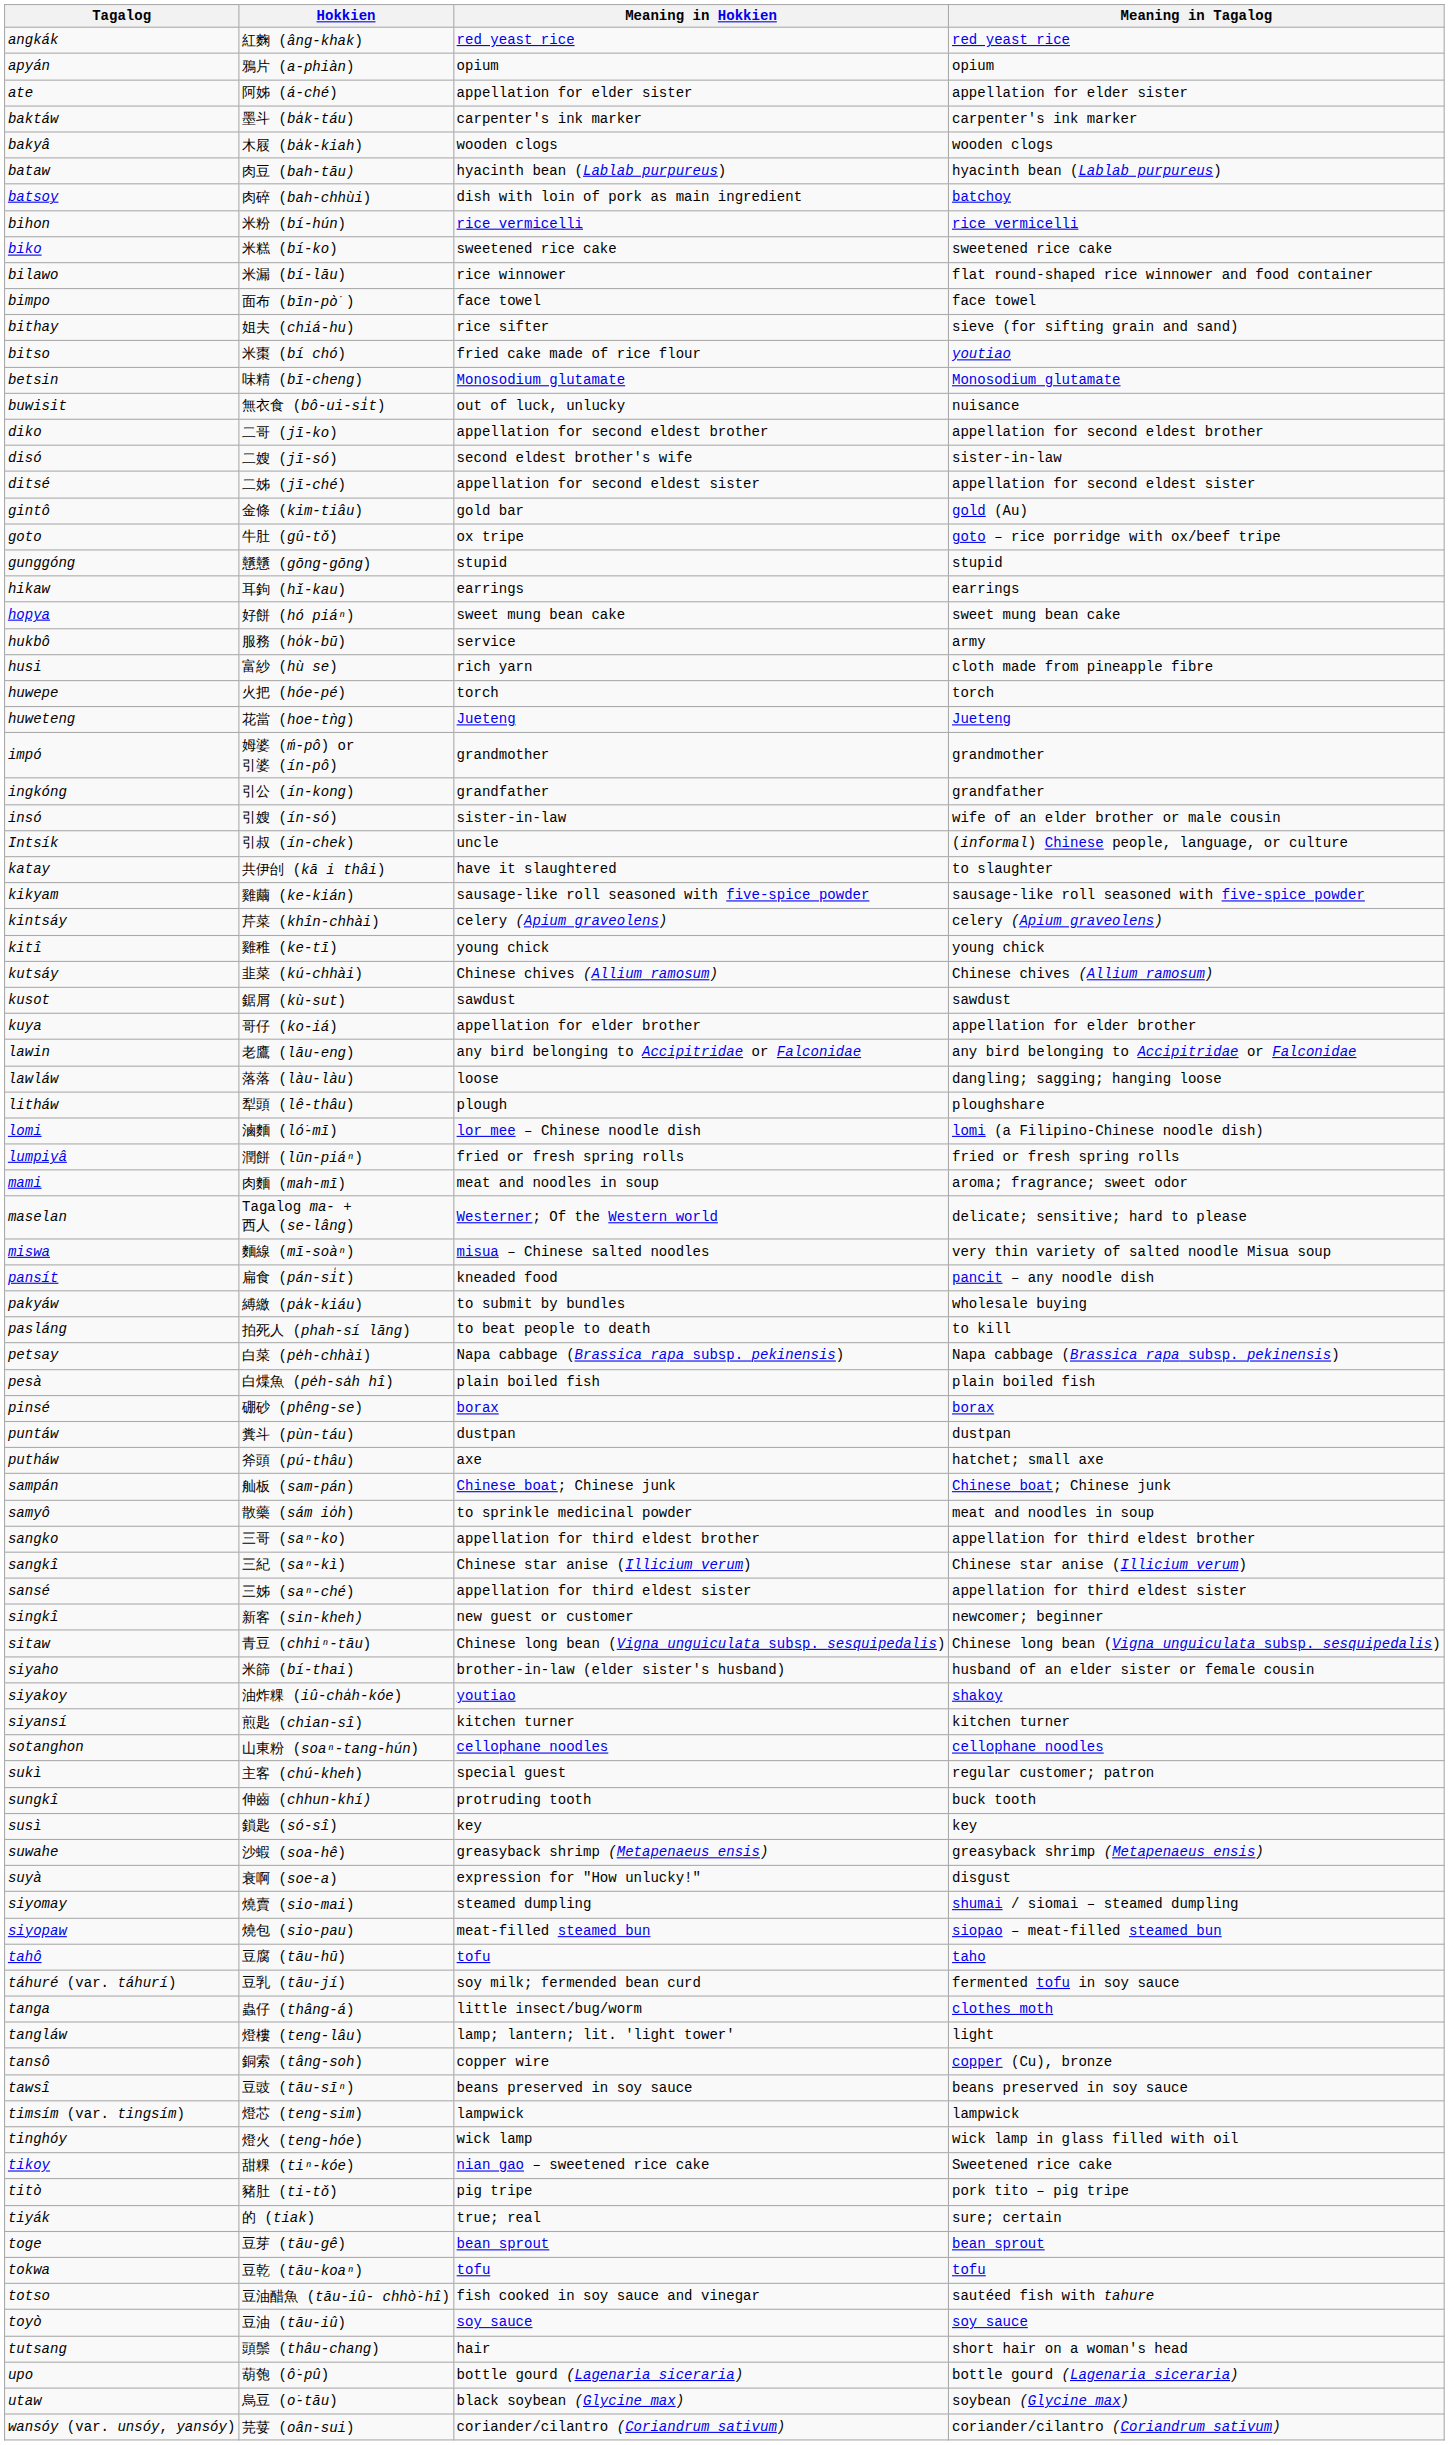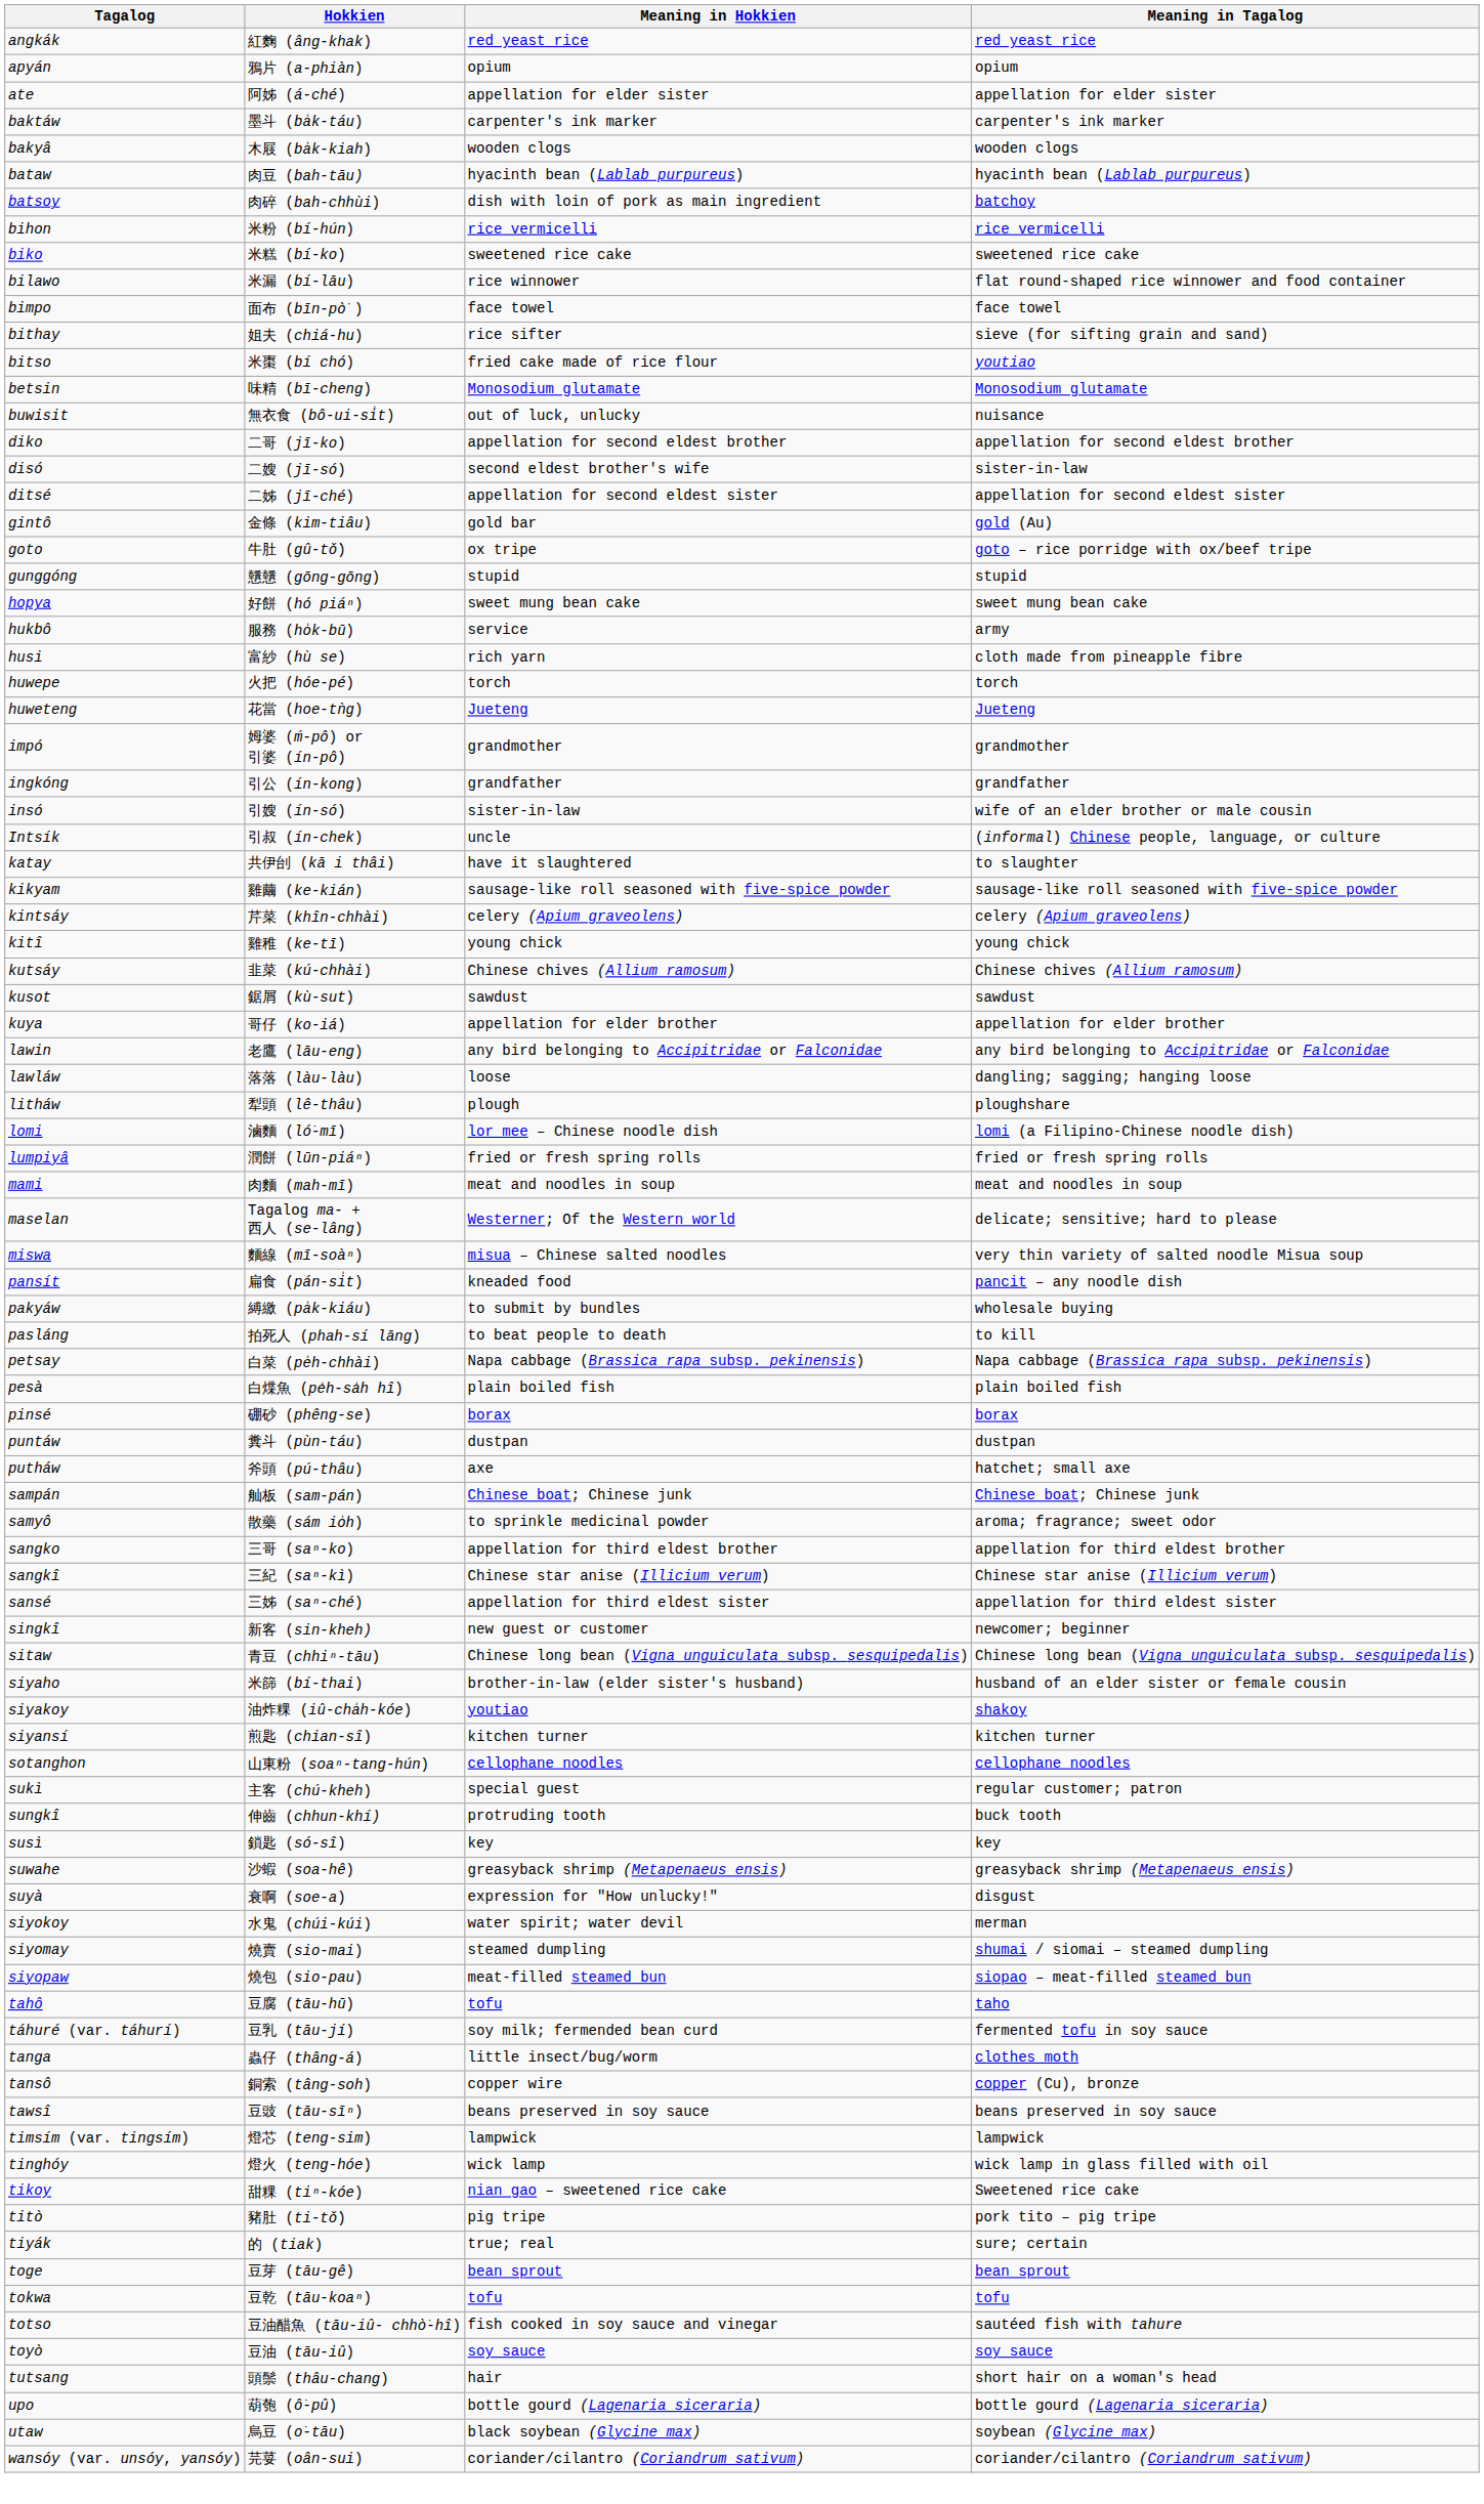- row: hikaw | 耳鉤 (hǐ-kau) | earrings | earrings
mami | Meaning in Tagalog: aroma; fragrance; sweet odor -> meat and noodles in soup
samyô | Meaning in Tagalog: meat and noodles in soup -> aroma; fragrance; sweet odor
+ row: siyokoy | 水鬼 (chúi-kúi) | water spirit; water devil | merman
- row: tangláw | 燈樓 (teng-lâu) | lamp; lantern; lit. 'light tower' | light
